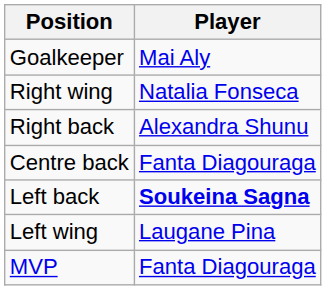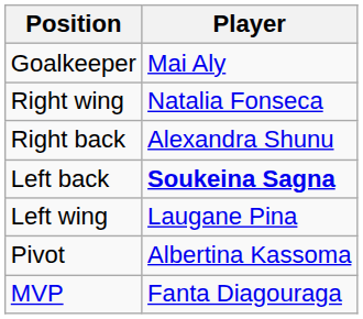- row: Centre back | Fanta Diagouraga
+ row: Pivot | Albertina Kassoma
